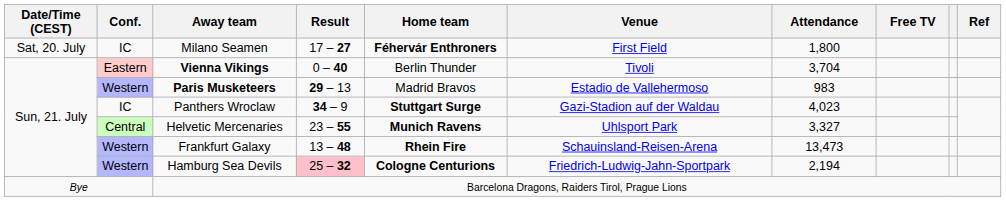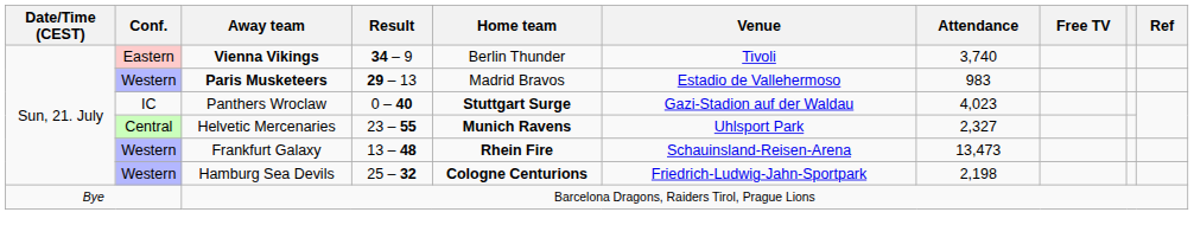- row: Sat, 20. July | IC | Milano Seamen | 17 – 27 | Féhervár Enthroners | First Field | 1,800
Vienna Vikings | Result: 0 – 40 -> 34 – 9
Vienna Vikings | Attendance: 3,704 -> 3,740
Panthers Wroclaw | Result: 34 – 9 -> 0 – 40
Helvetic Mercenaries | Attendance: 3,327 -> 2,327
Hamburg Sea Devils | Result: pink background -> no background
Hamburg Sea Devils | Attendance: 2,194 -> 2,198
